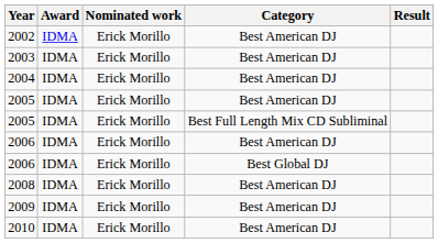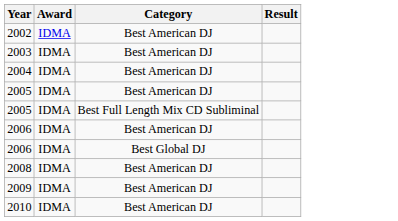- column: Nominated work | Erick Morillo | Erick Morillo | Erick Morillo | Erick Morillo | Erick Morillo | Erick Morillo | Erick Morillo | Erick Morillo | Erick Morillo | Erick Morillo
